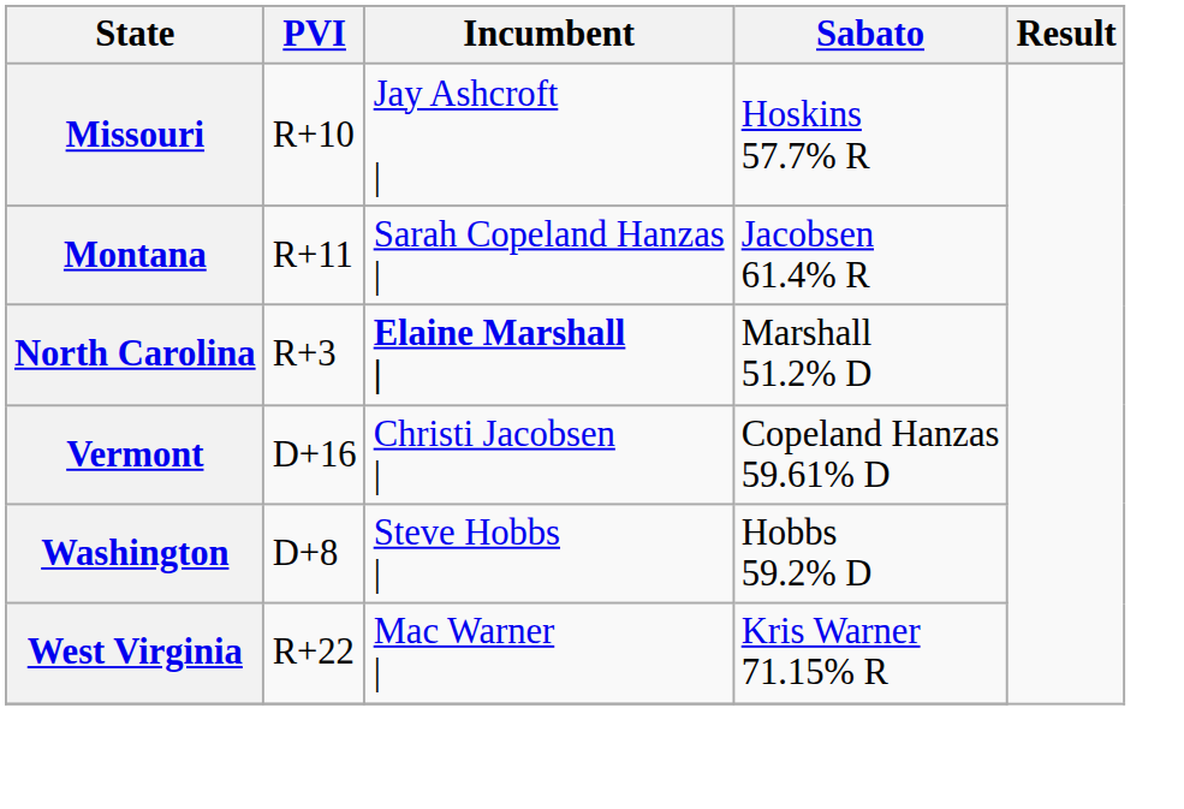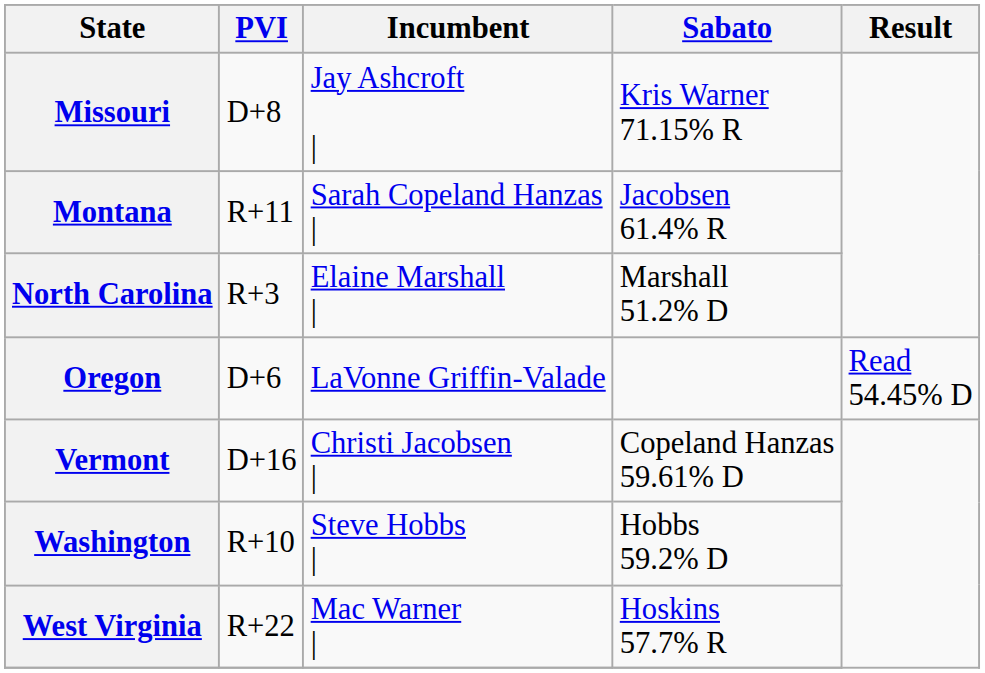Missouri | PVI: R+10 -> D+8
Missouri | Sabato: Hoskins 57.7% R -> Kris Warner 71.15% R
North Carolina | Incumbent: bold -> normal
+ row: Oregon | D+6 | LaVonne Griffin-Valade | Read 54.45% D
Washington | PVI: D+8 -> R+10
West Virginia | Sabato: Kris Warner 71.15% R -> Hoskins 57.7% R
